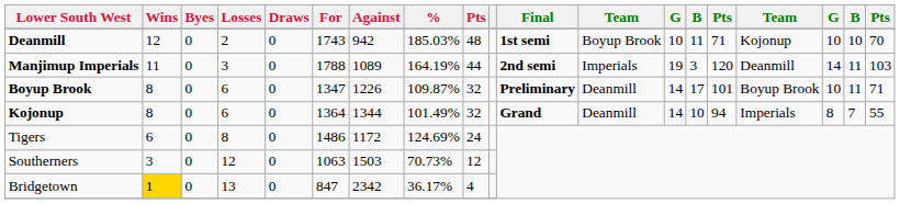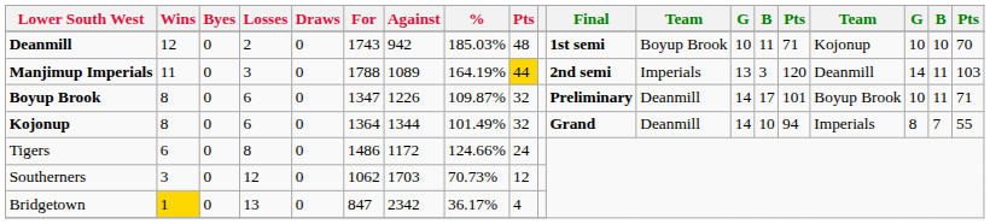Manjimup Imperials | column 9: no background -> gold background
Manjimup Imperials | column 13: 19 -> 13
Tigers | %: 124.69% -> 124.66%
Southerners | For: 1063 -> 1062
Southerners | Against: 1503 -> 1703
